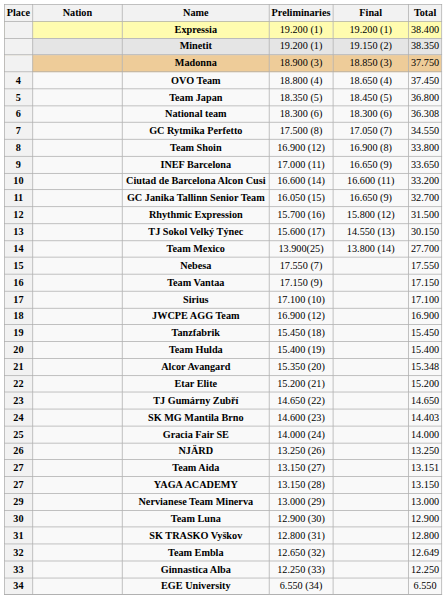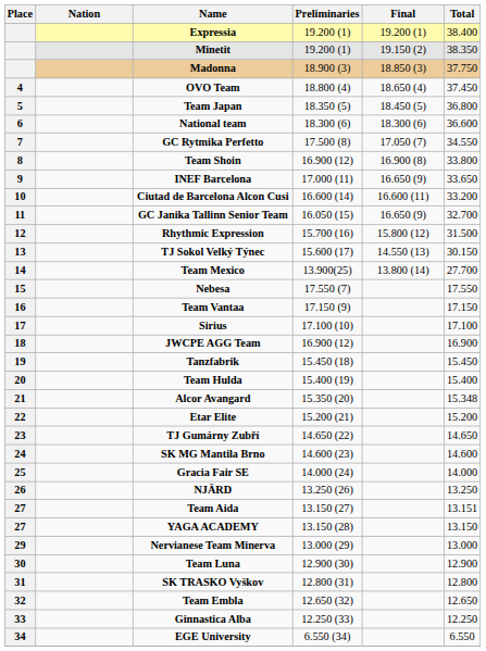National team | Total: 36.308 -> 36.600
SK MG Mantila Brno | Total: 14.403 -> 14.600
Team Embla | Total: 12.649 -> 12.650
